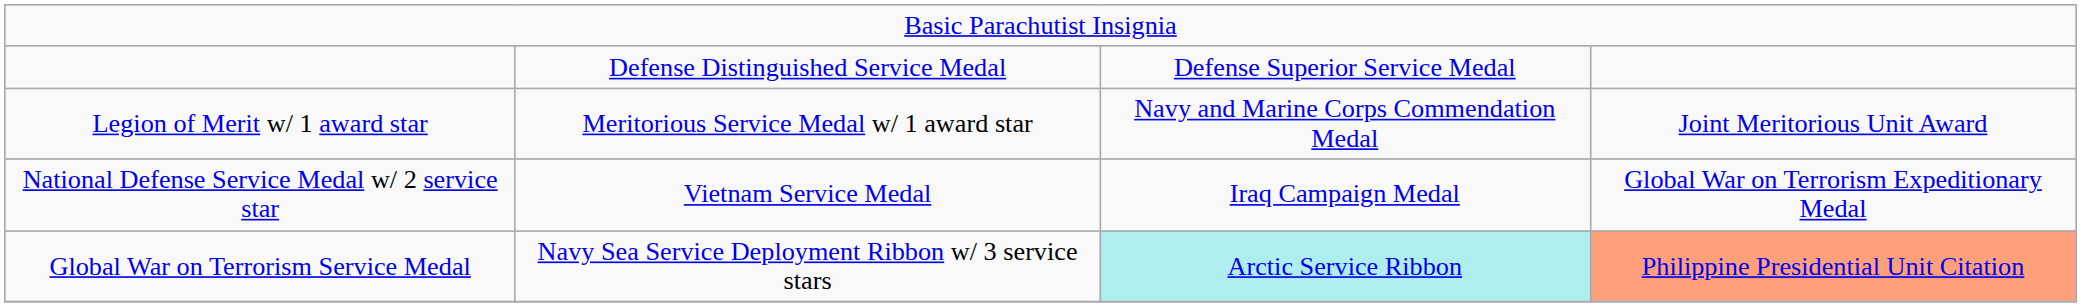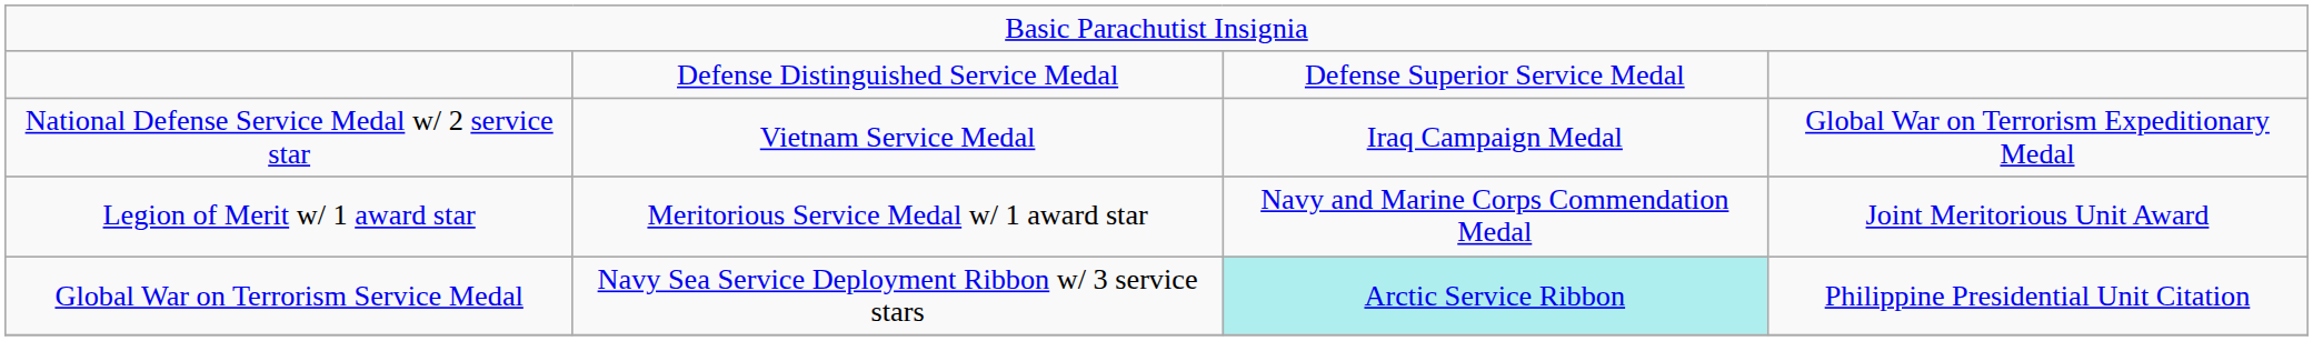rows swapped: Legion of Merit w/ 1 award star <-> National Defense Service Medal w/ 2 service star
Global War on Terrorism Service Medal | column 4: lightsalmon background -> no background
